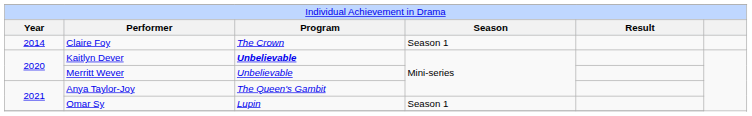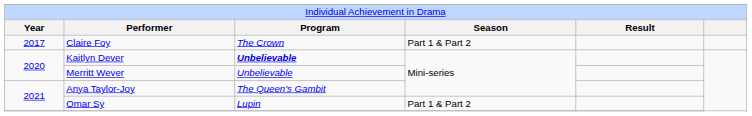Claire Foy | column 1: 2014 -> 2017
Claire Foy | column 4: Season 1 -> Part 1 & Part 2
Omar Sy | column 4: Season 1 -> Part 1 & Part 2
